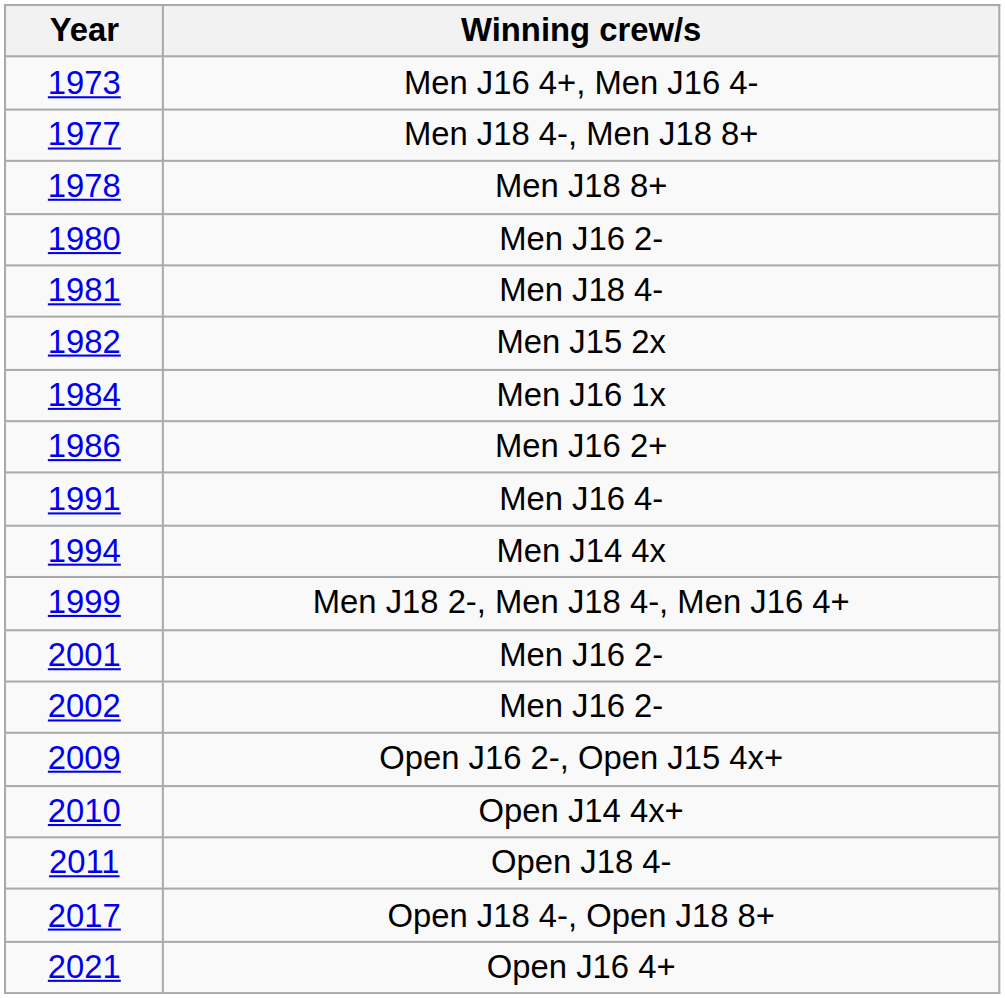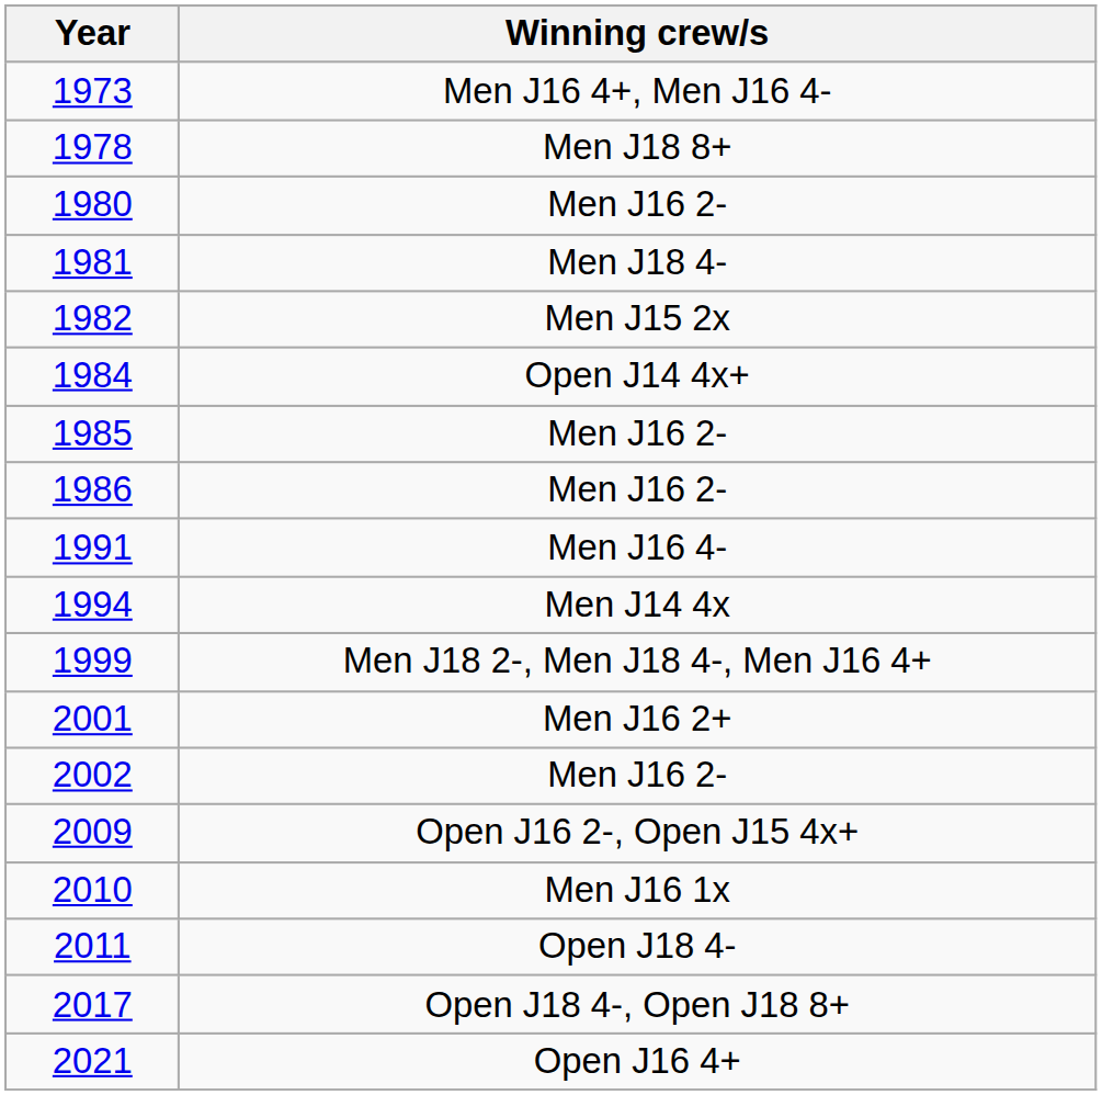- row: 1977 | Men J18 4-, Men J18 8+
1984 | Winning crew/s: Men J16 1x -> Open J14 4x+
+ row: 1985 | Men J16 2-
1986 | Winning crew/s: Men J16 2+ -> Men J16 2-
2001 | Winning crew/s: Men J16 2- -> Men J16 2+
2010 | Winning crew/s: Open J14 4x+ -> Men J16 1x
